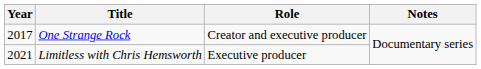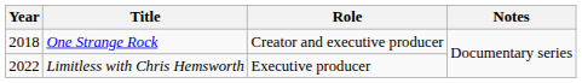One Strange Rock | Year: 2017 -> 2018
Limitless with Chris Hemsworth | Year: 2021 -> 2022
